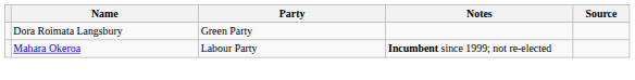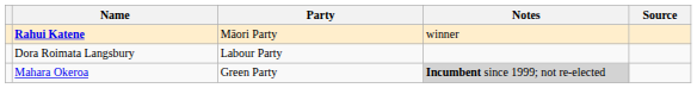+ row: Rahui Katene | Māori Party | winner
Dora Roimata Langsbury | Party: Green Party -> Labour Party
Mahara Okeroa | Party: Labour Party -> Green Party
Mahara Okeroa | Notes: no background -> lightgrey background
